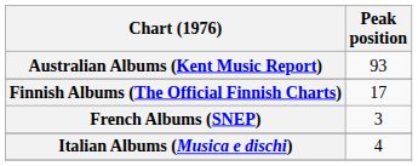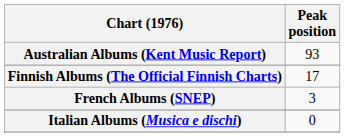Italian Albums (Musica e dischi) | Peak position: 4 -> 0
